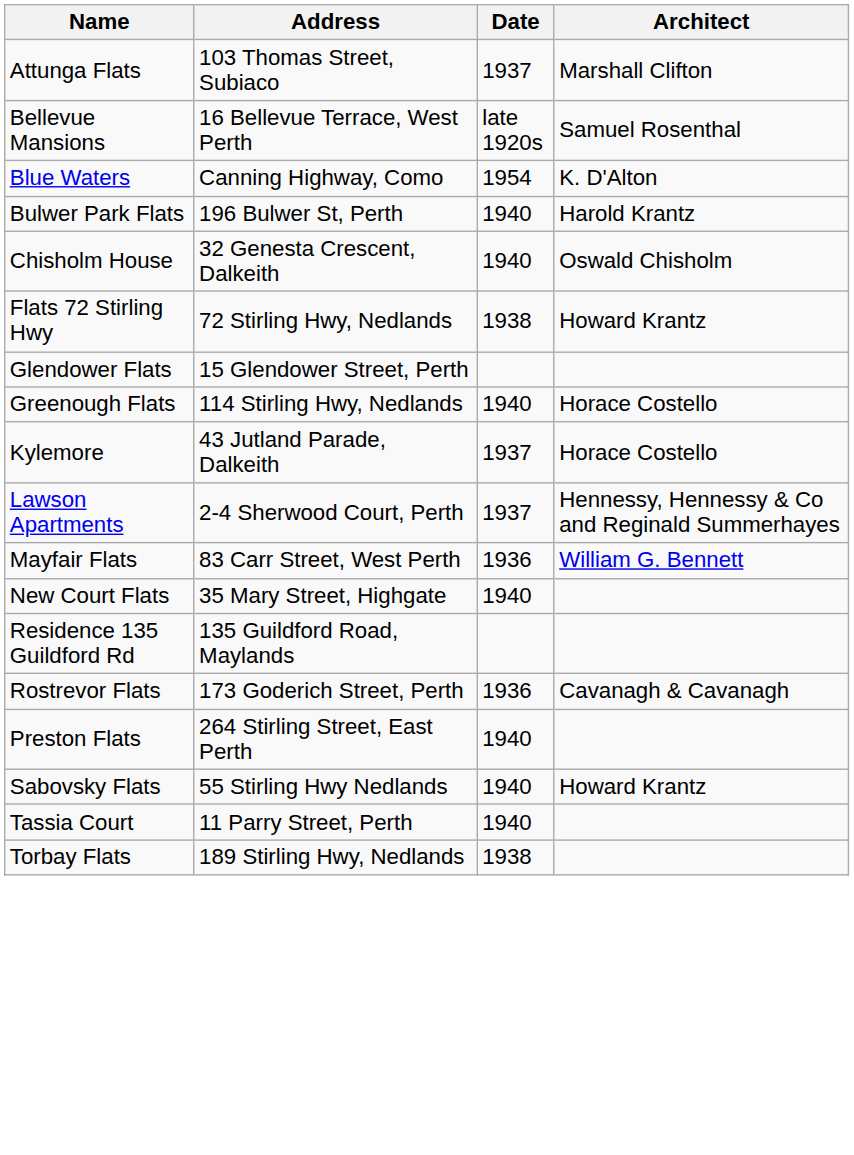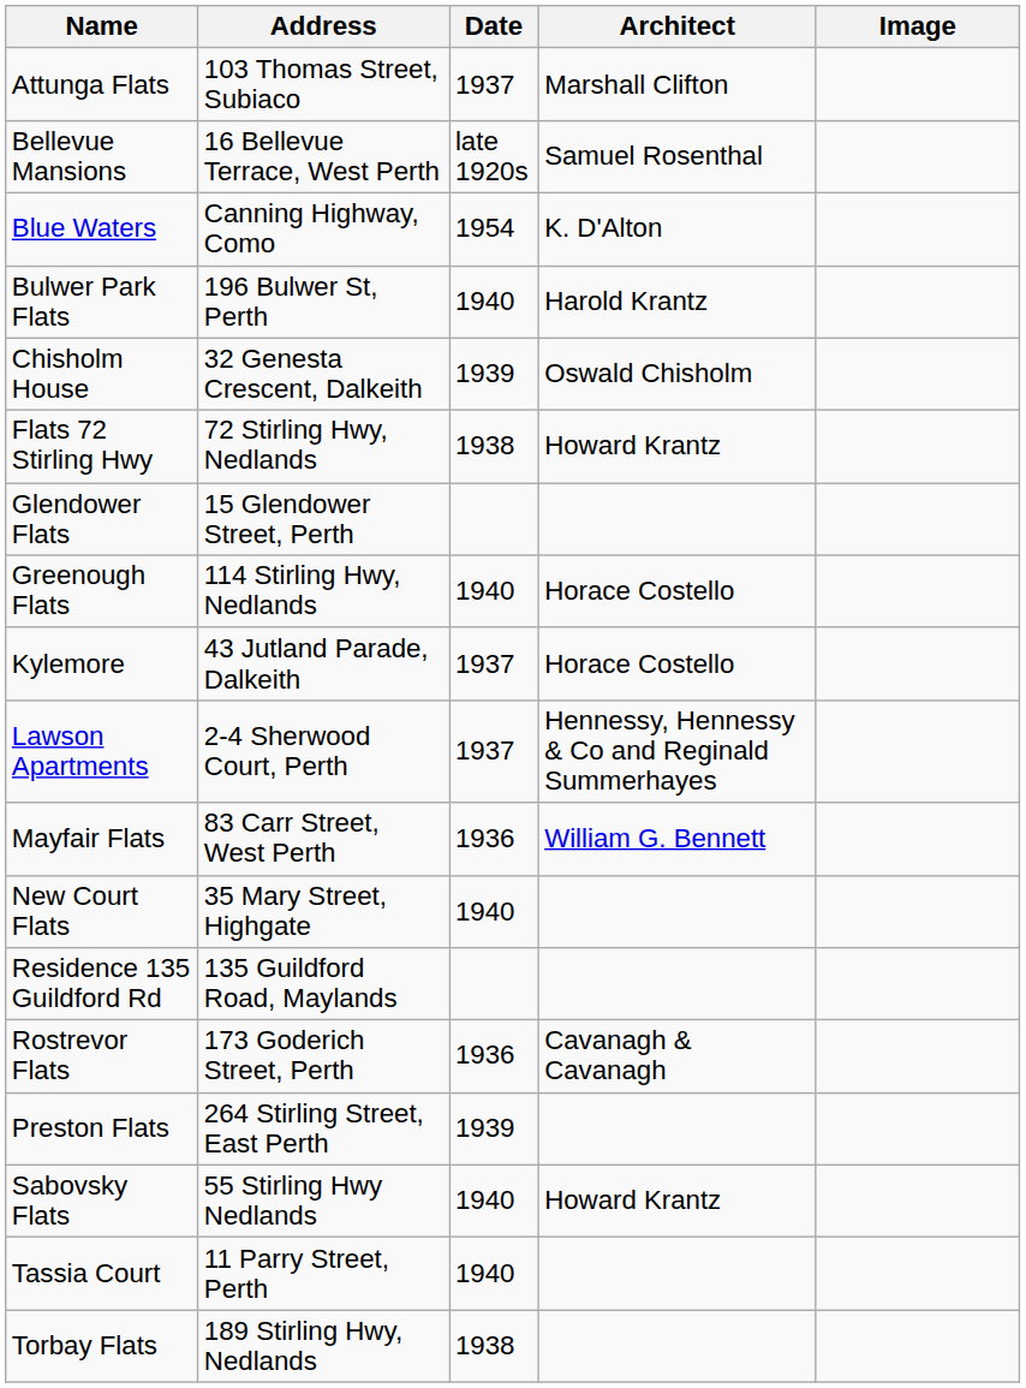+ column: Image
Chisholm House | Date: 1940 -> 1939
Preston Flats | Date: 1940 -> 1939
